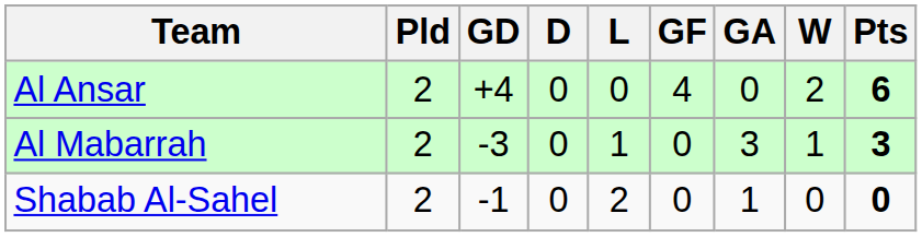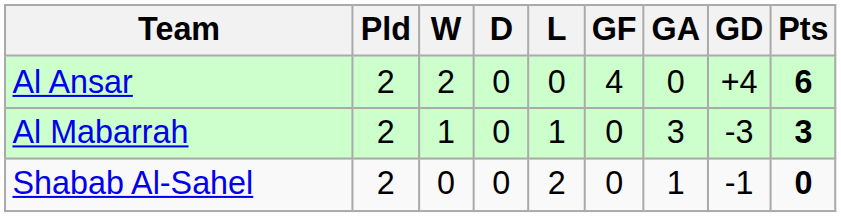columns swapped: W <-> GD
